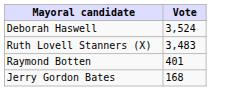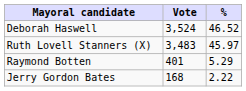+ column: % | 46.52 | 45.97 | 5.29 | 2.22
